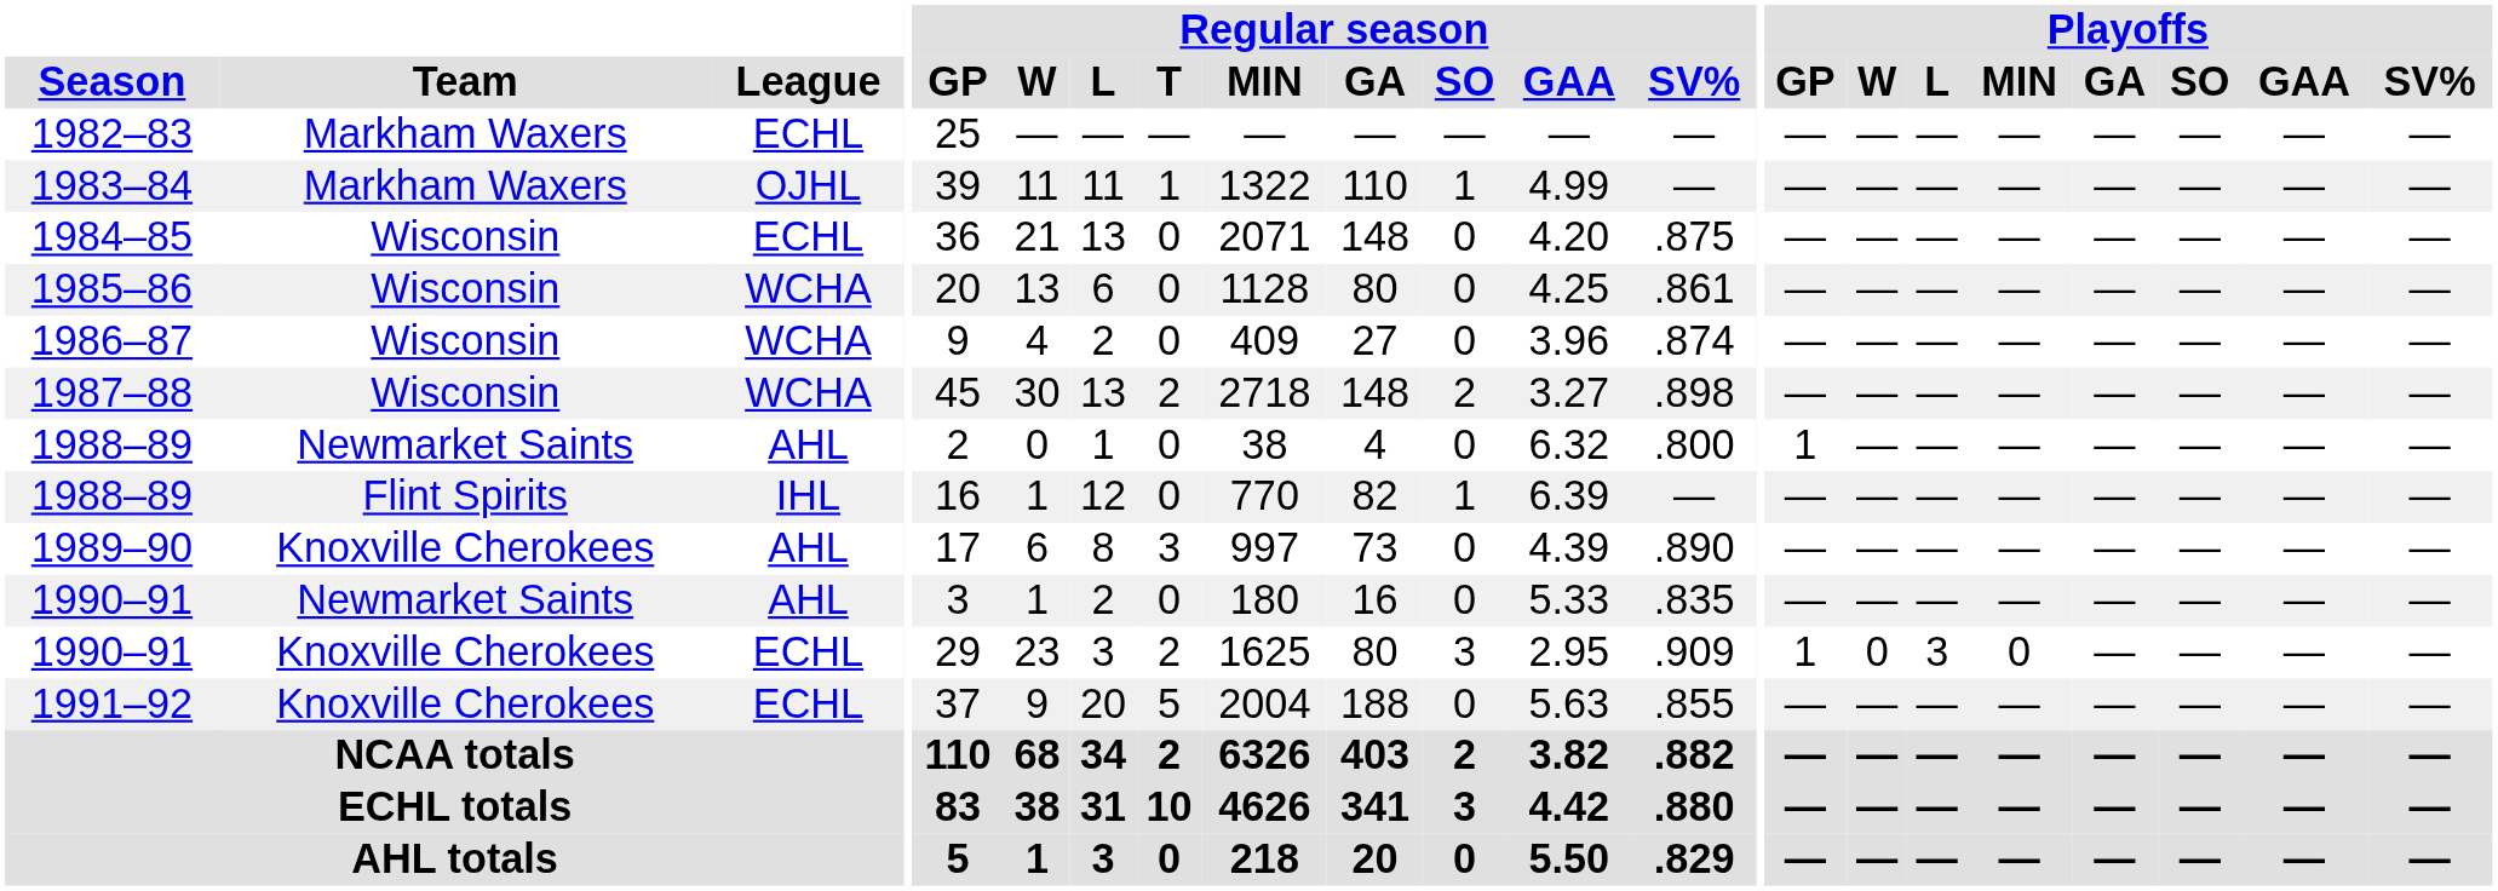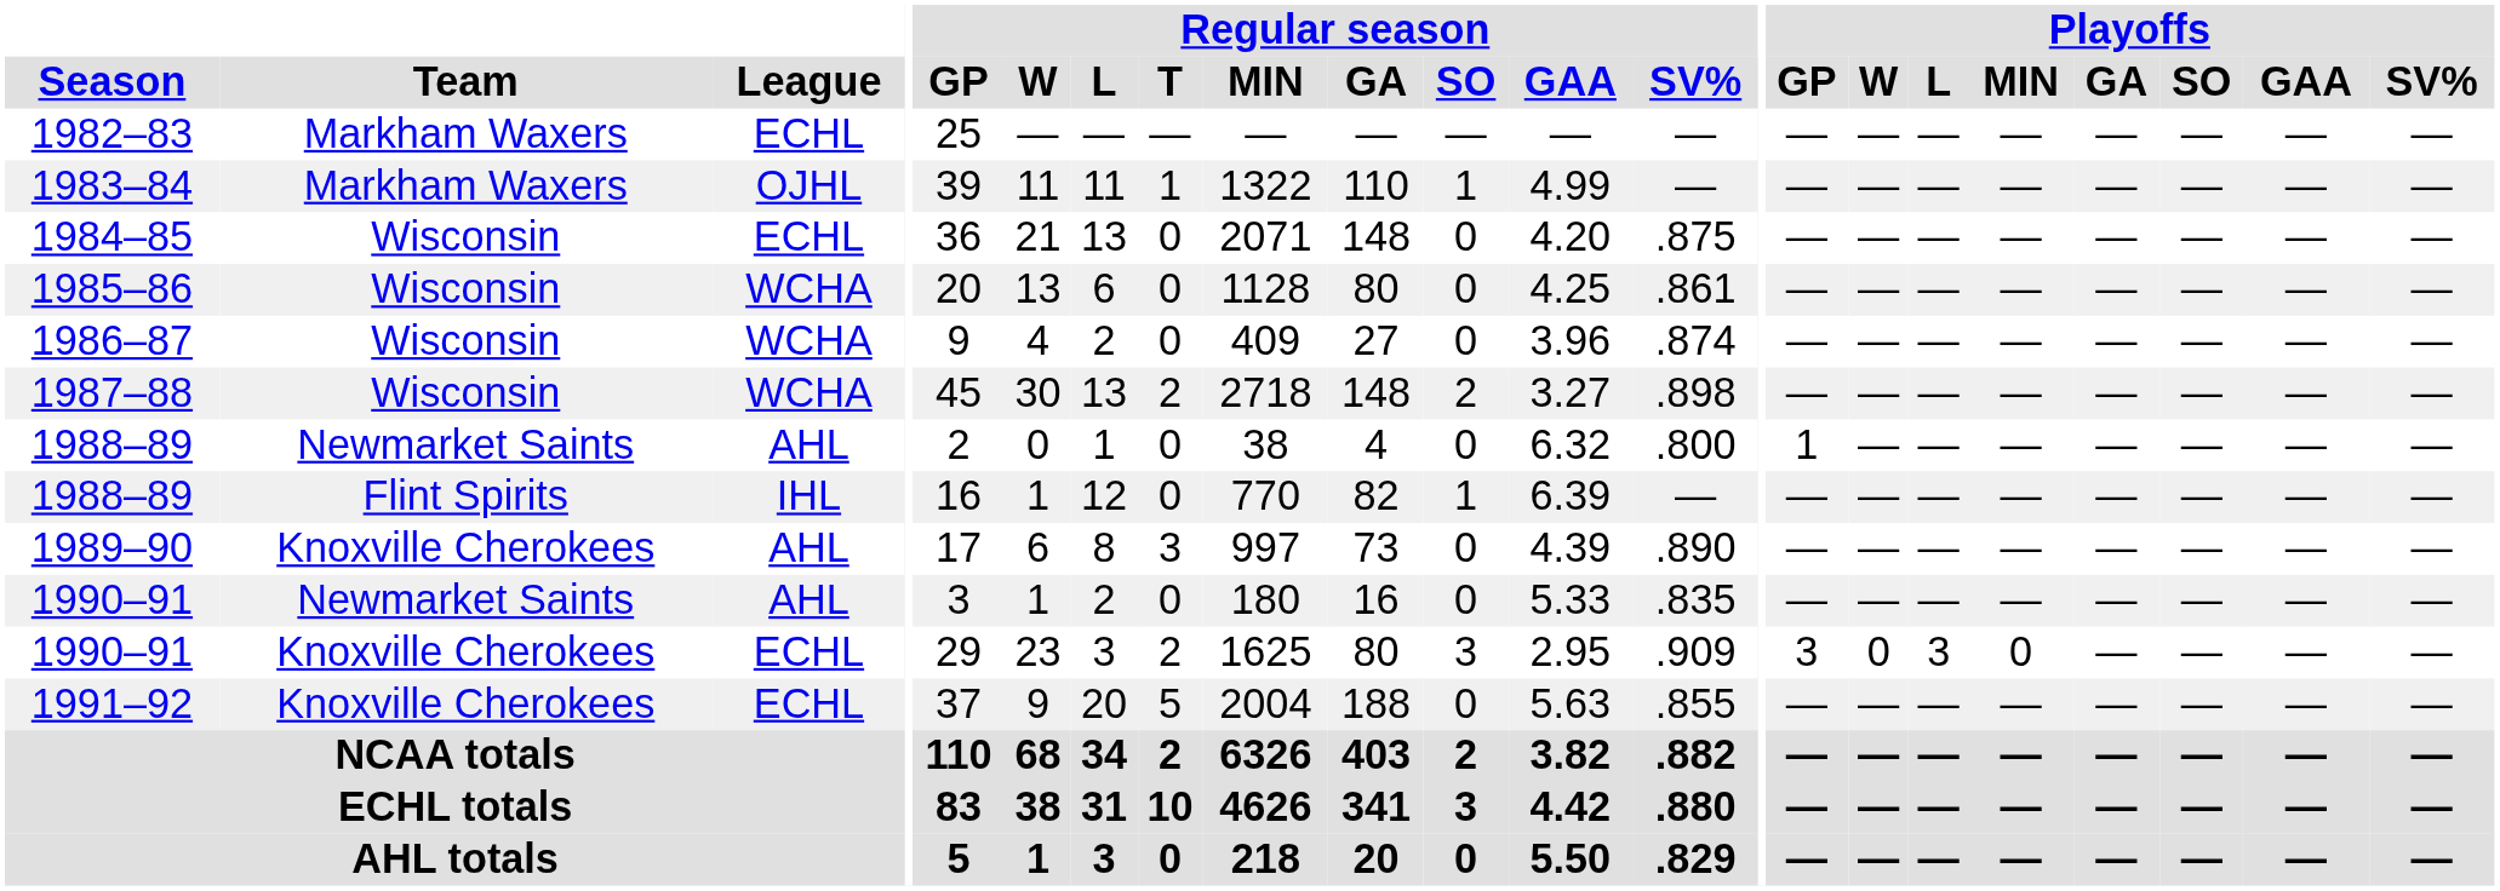1990–91 / Knoxville Cherokees | Playoffs / GP: 1 -> 3
